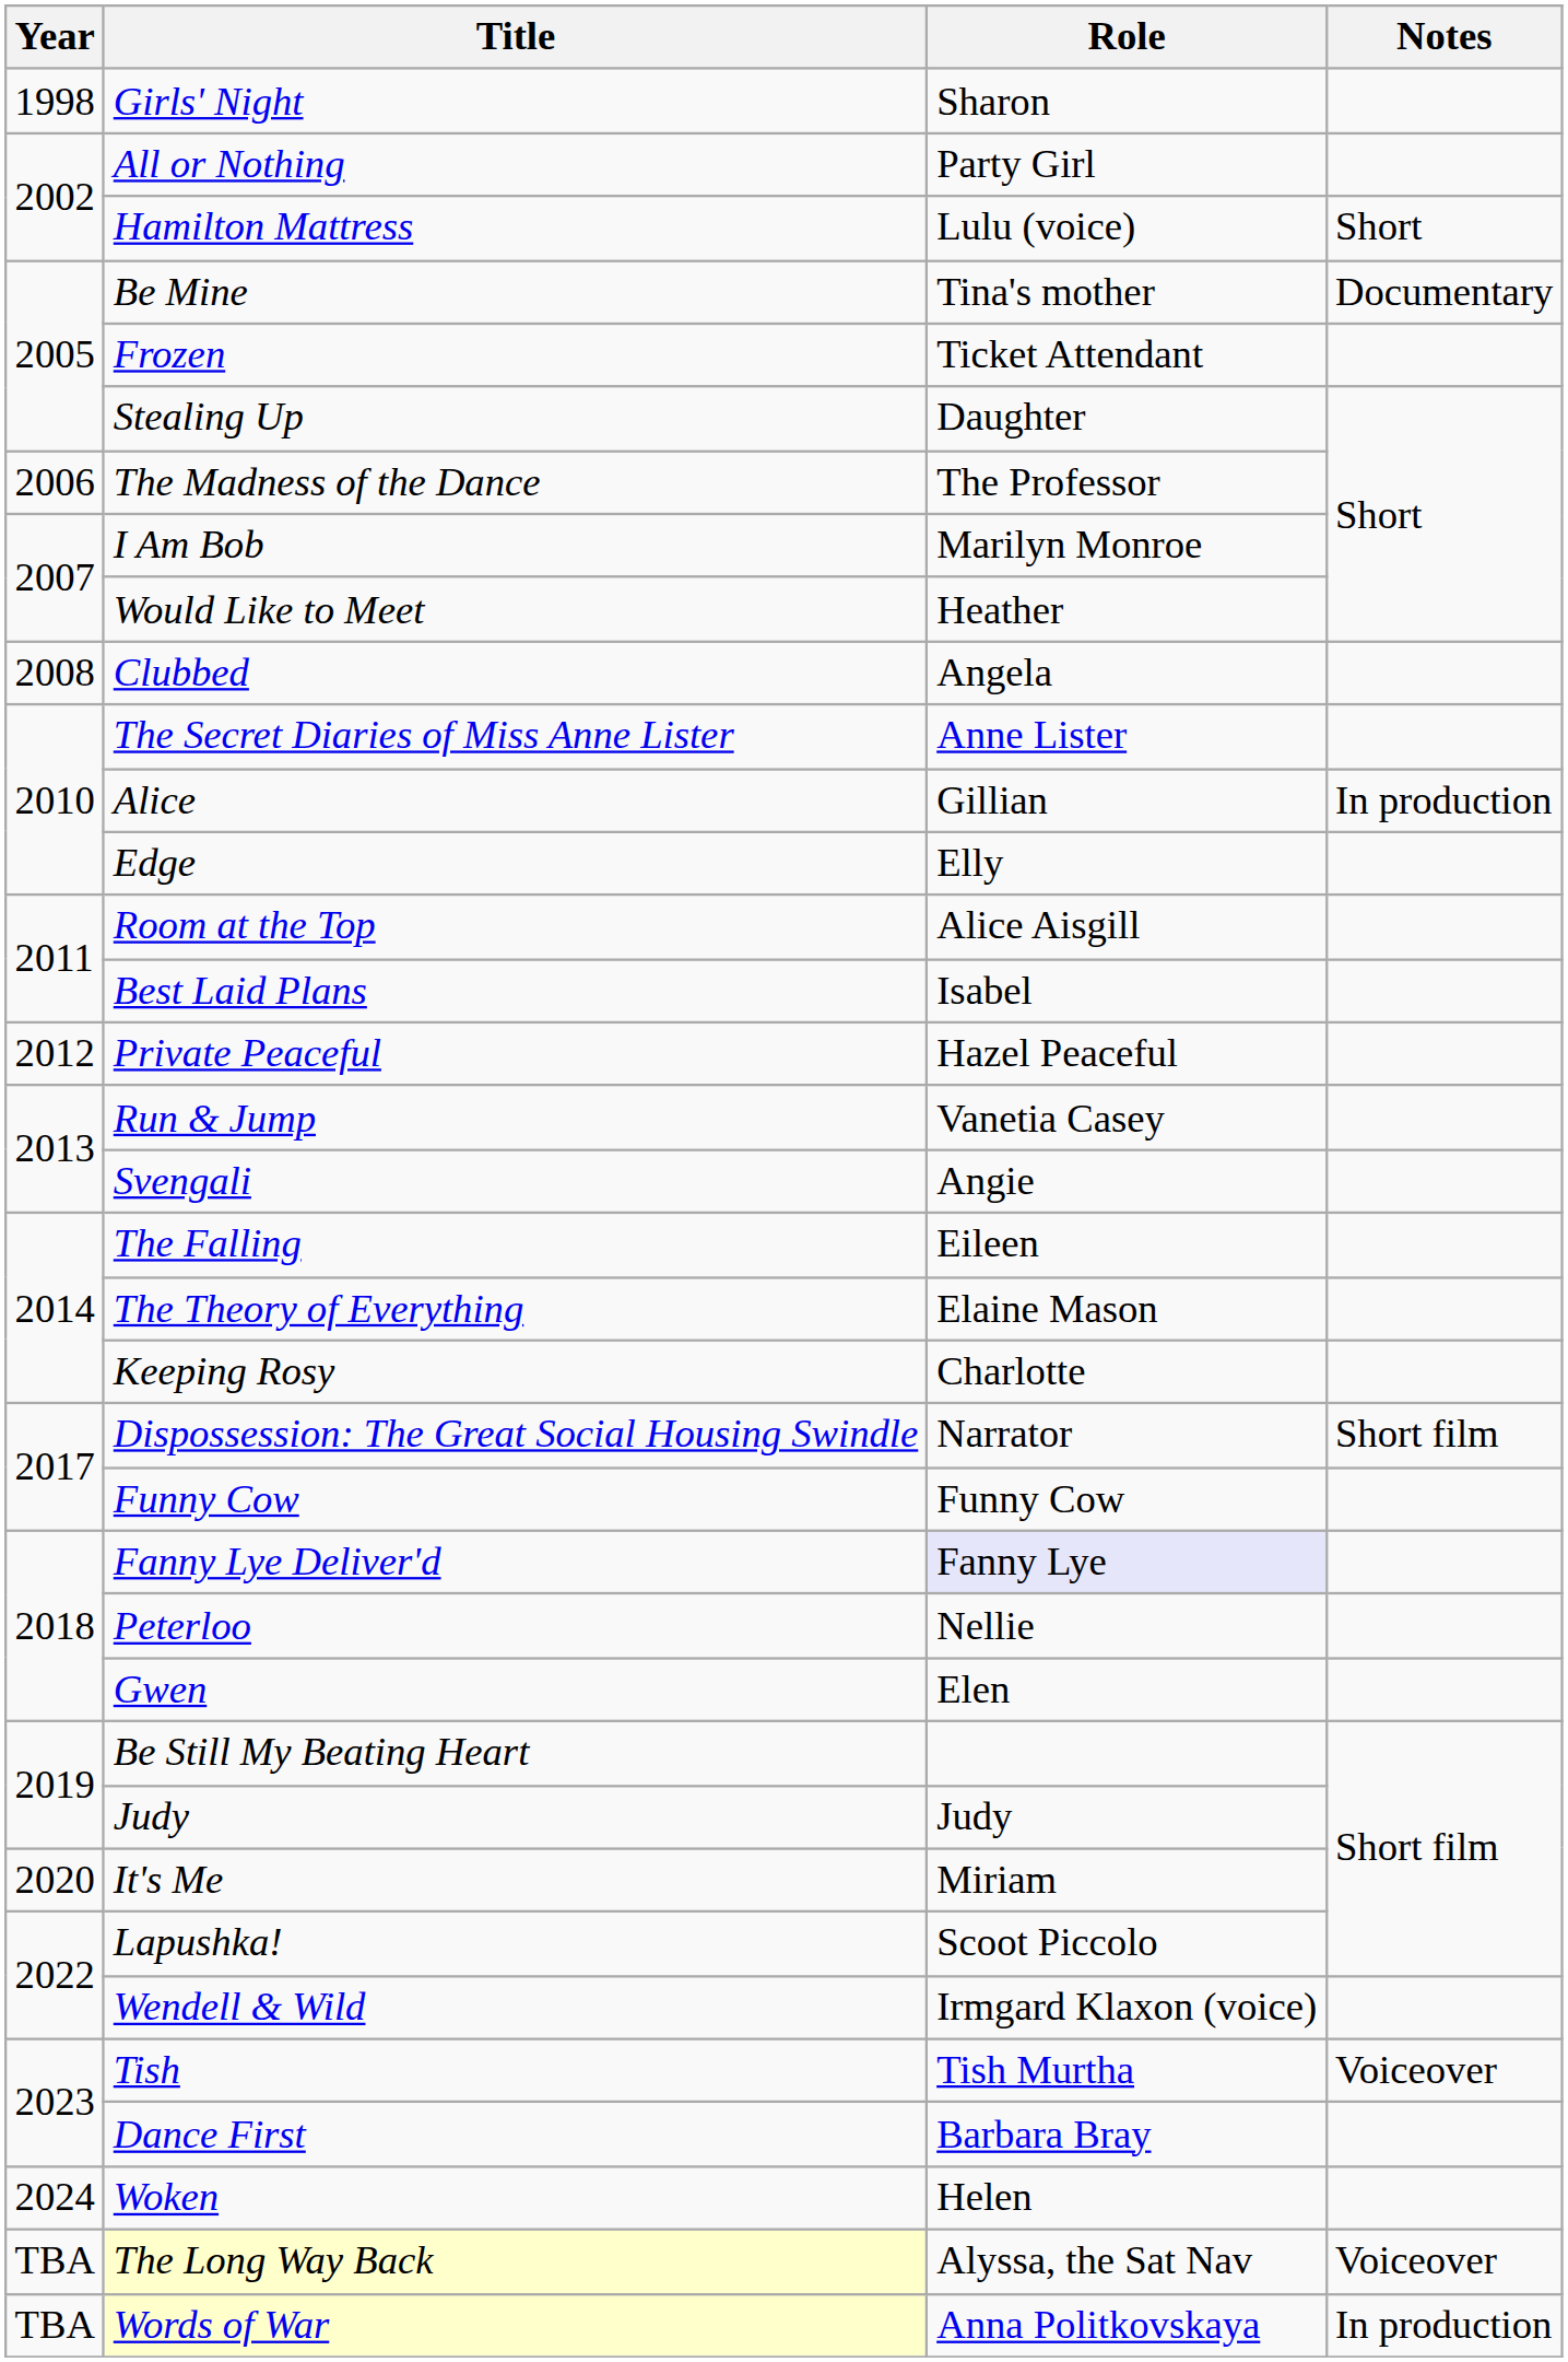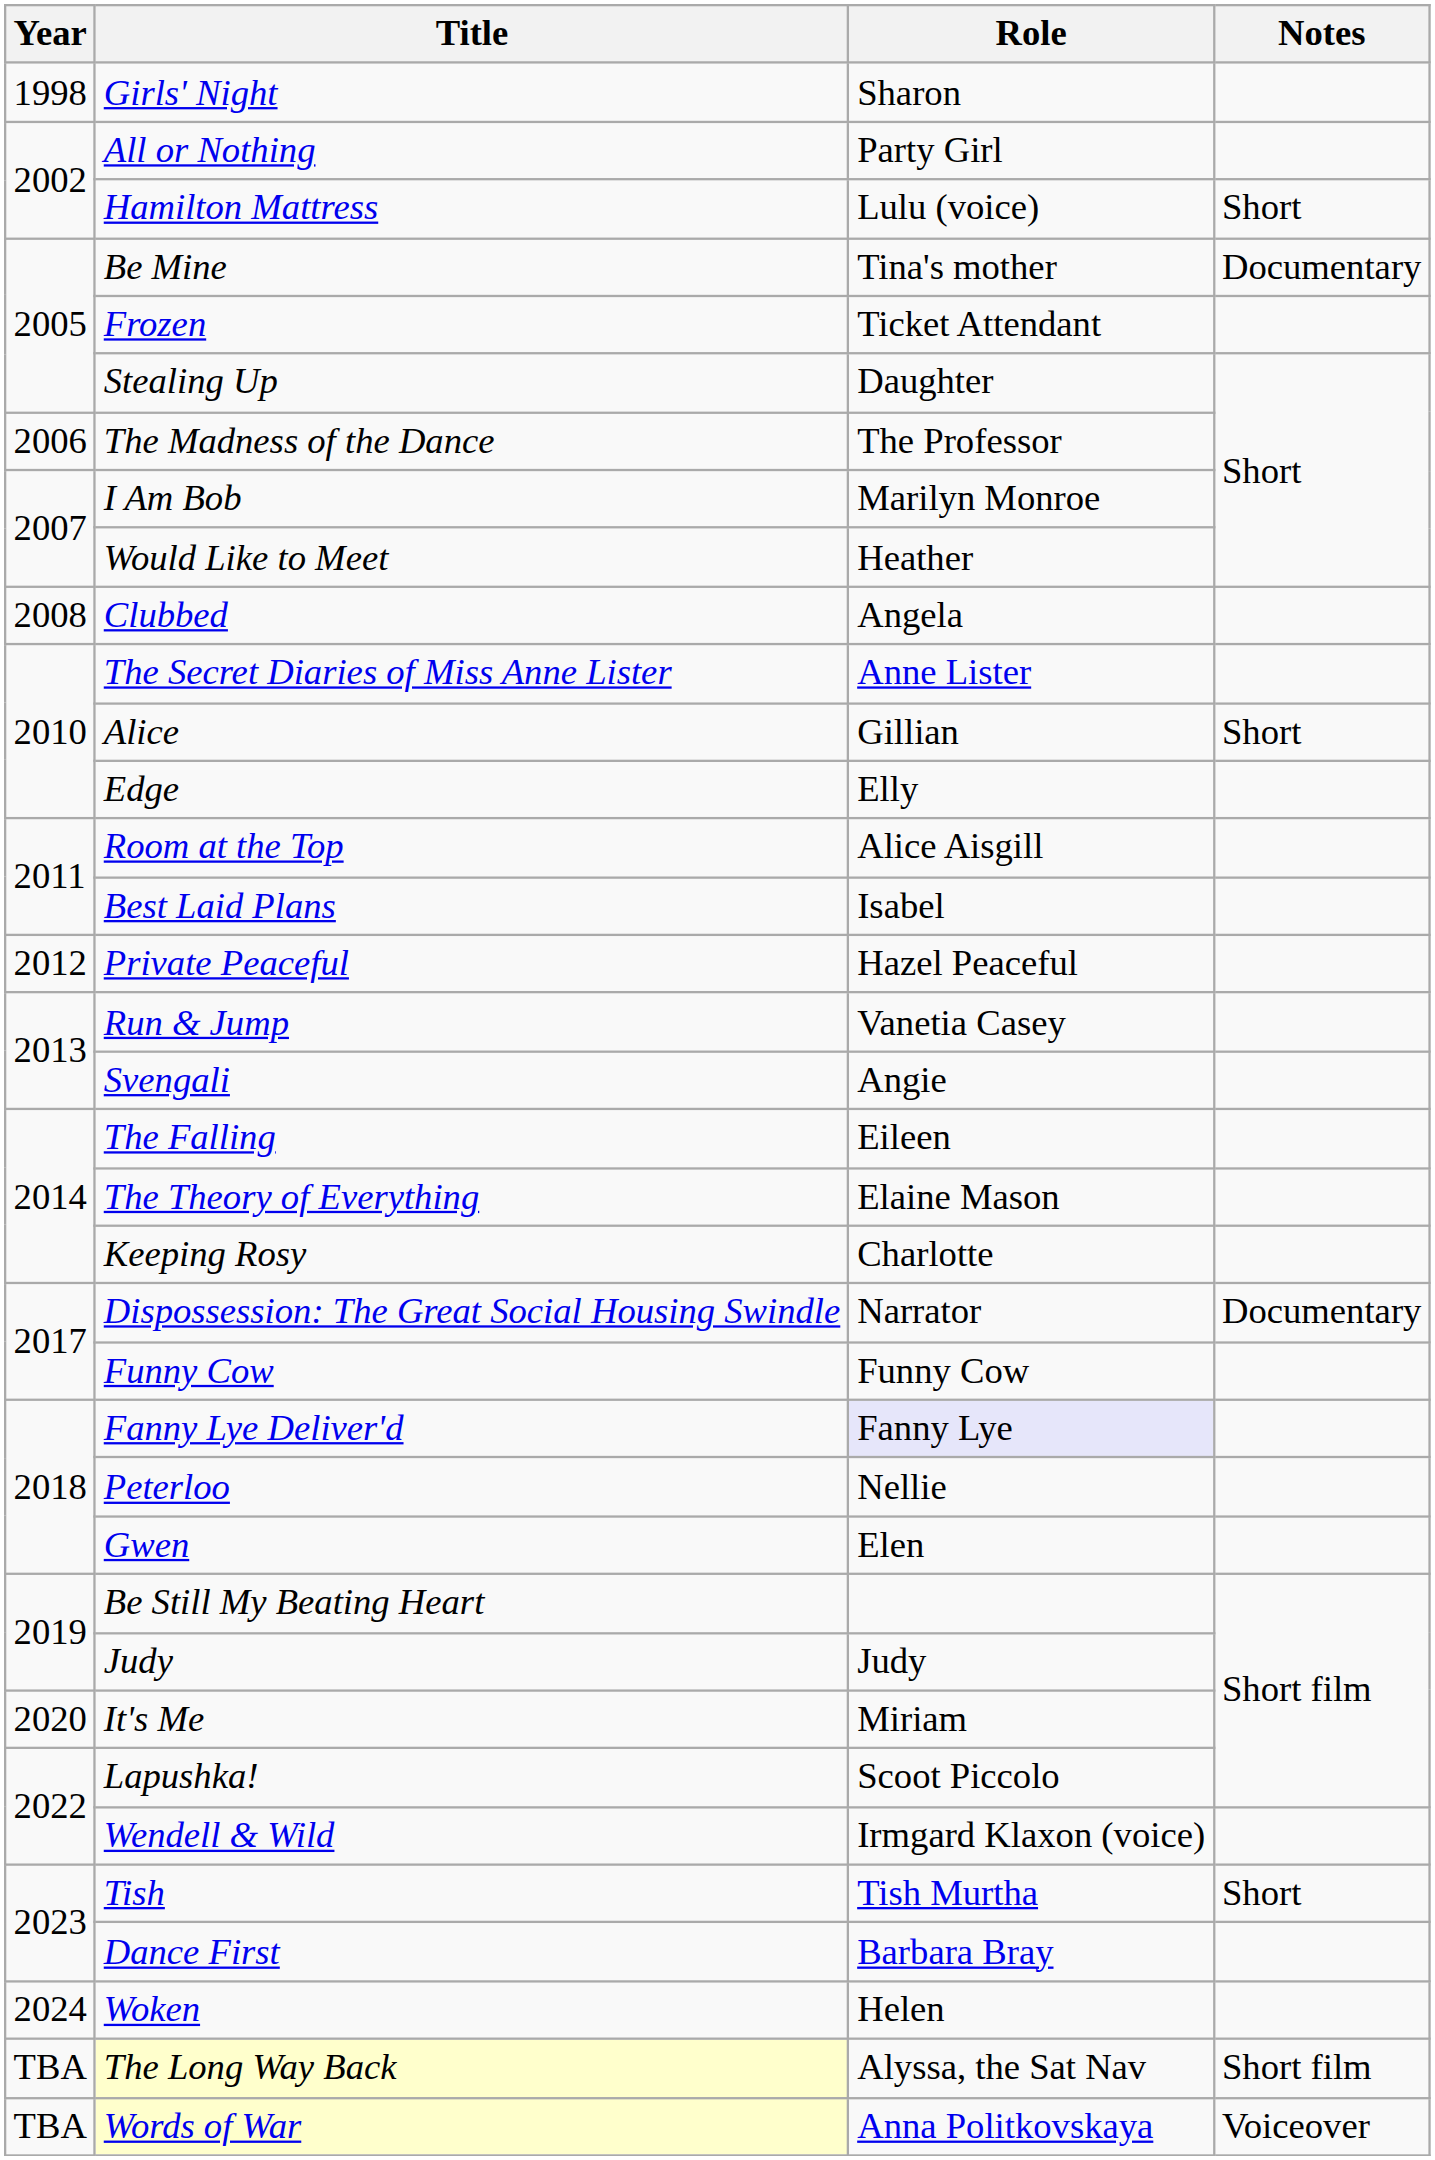Alice | Notes: In production -> Short
Dispossession: The Great Social Housing Swindle | Notes: Short film -> Documentary
Tish | Notes: Voiceover -> Short
The Long Way Back | Notes: Voiceover -> Short film
Words of War | Notes: In production -> Voiceover
